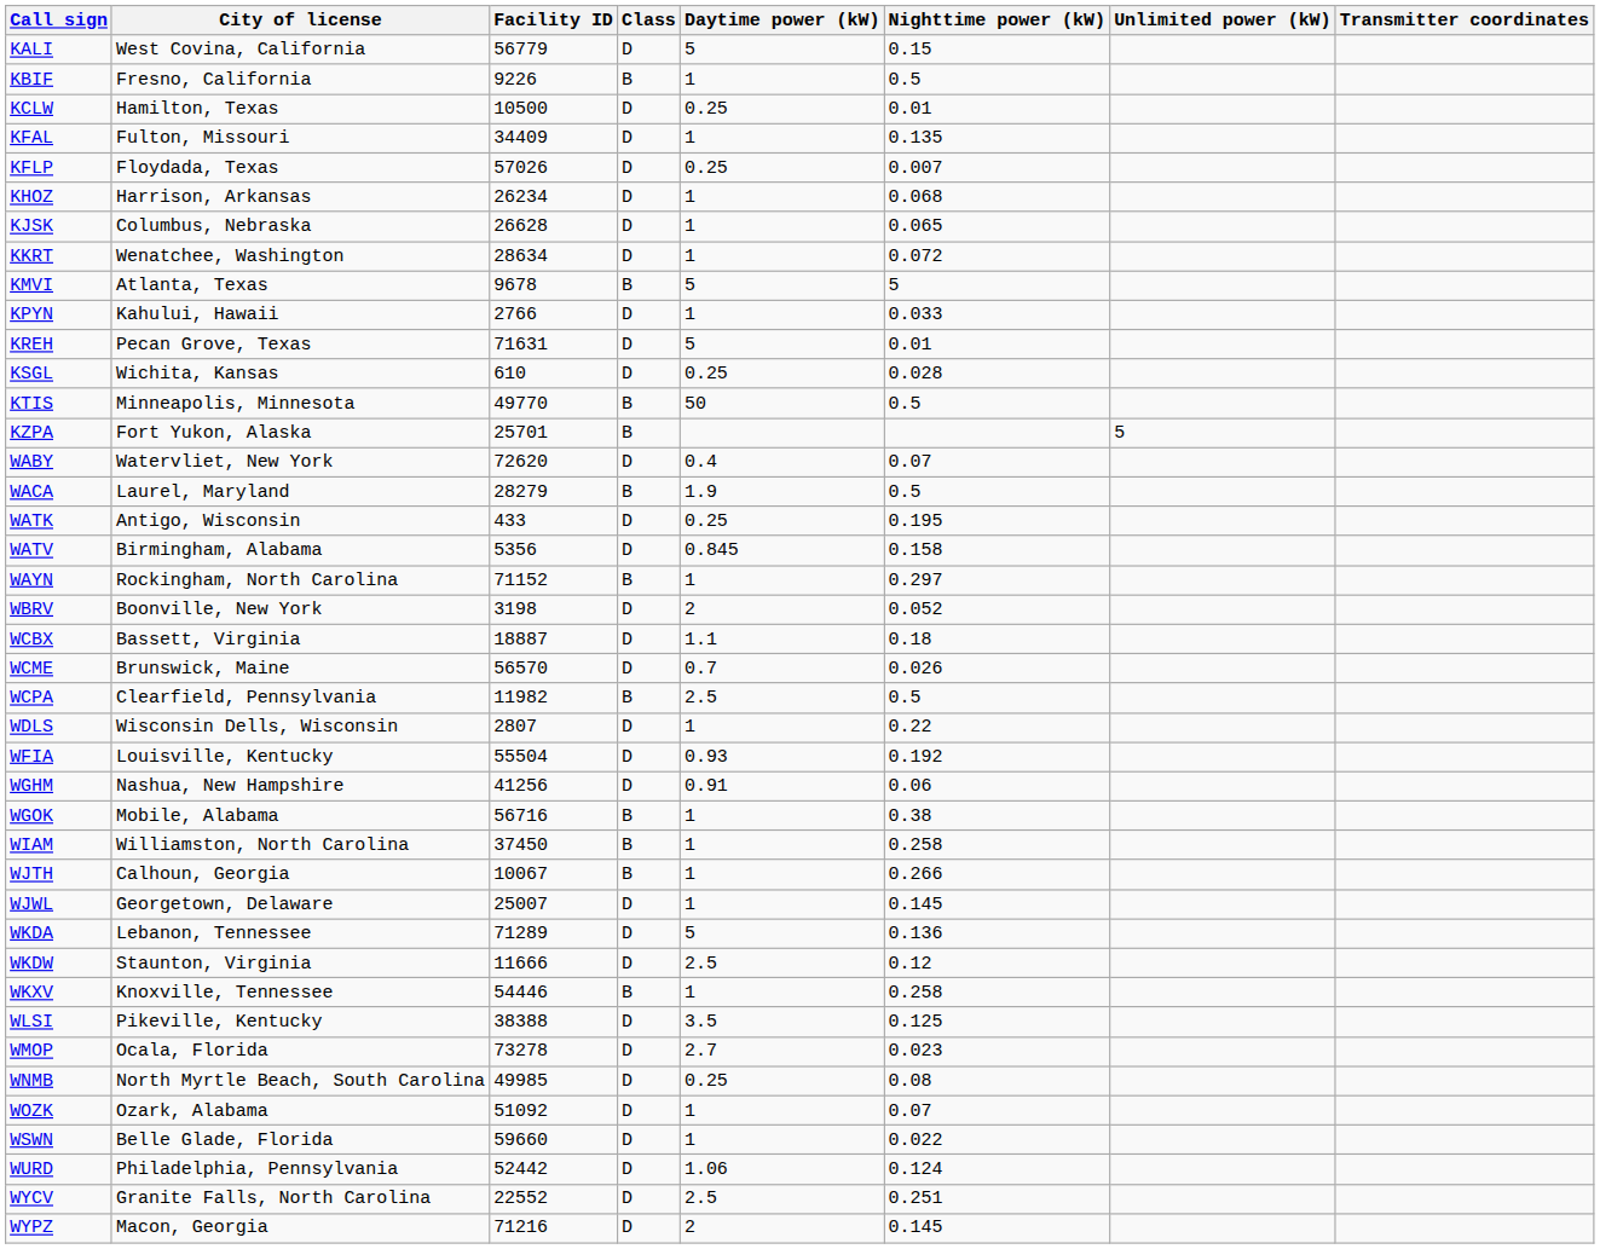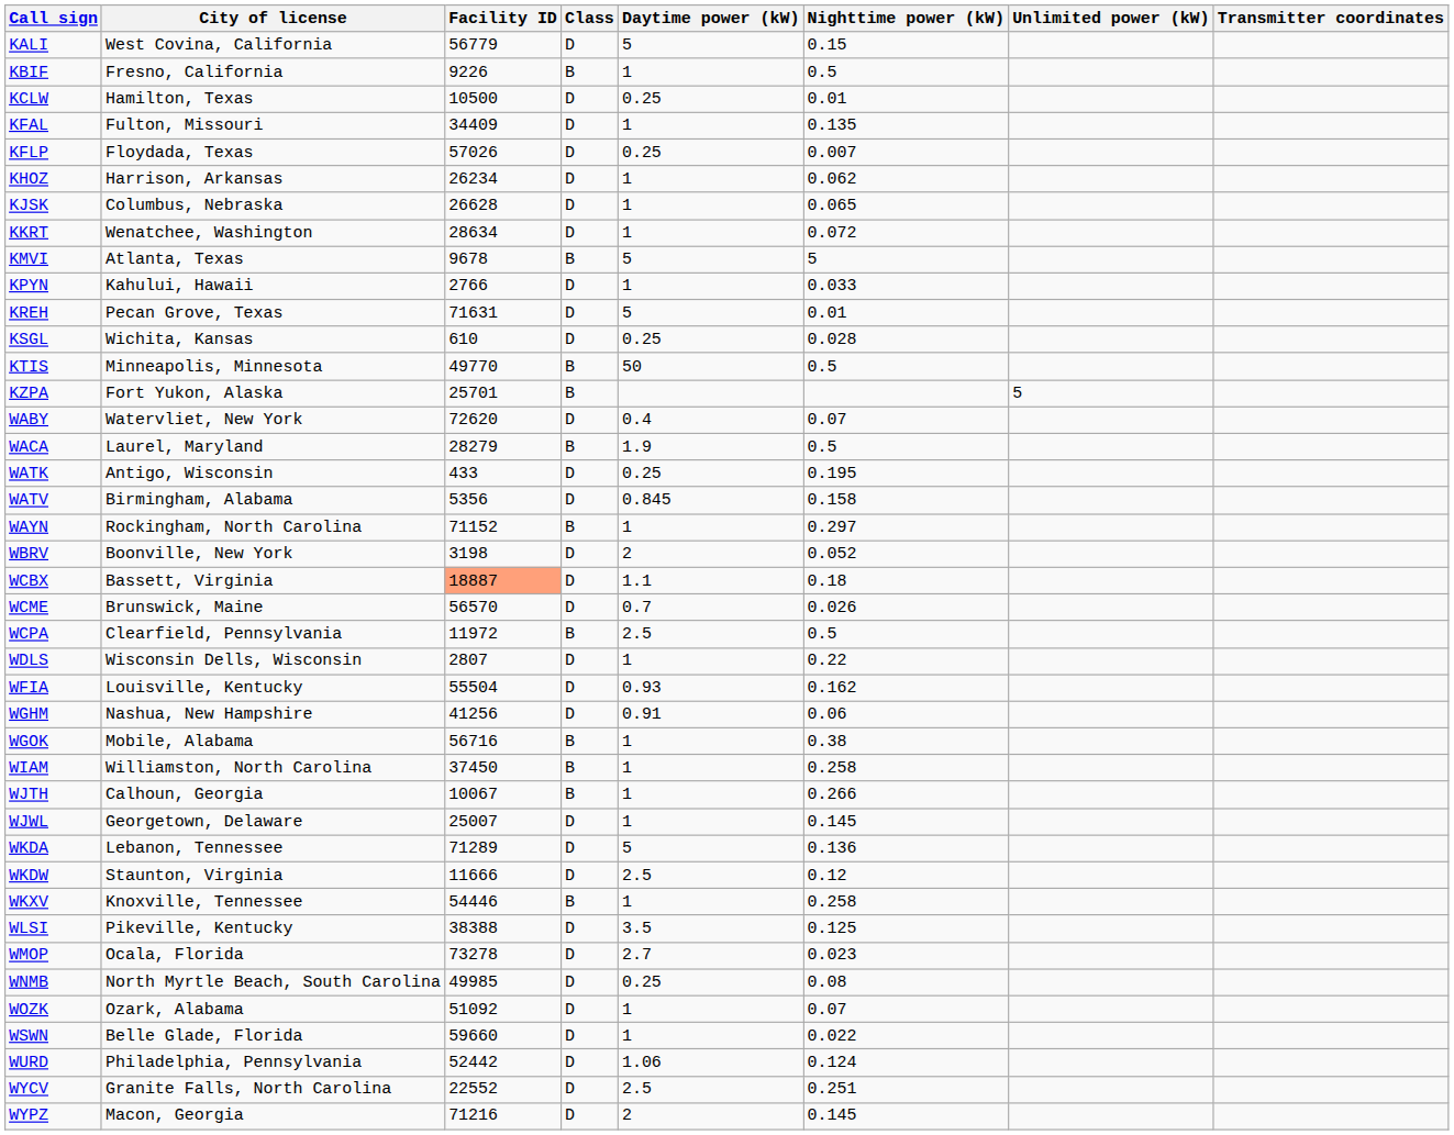KHOZ | Nighttime power (kW): 0.068 -> 0.062
WCBX | Facility ID: no background -> lightsalmon background
WCPA | Facility ID: 11982 -> 11972
WFIA | Nighttime power (kW): 0.192 -> 0.162
